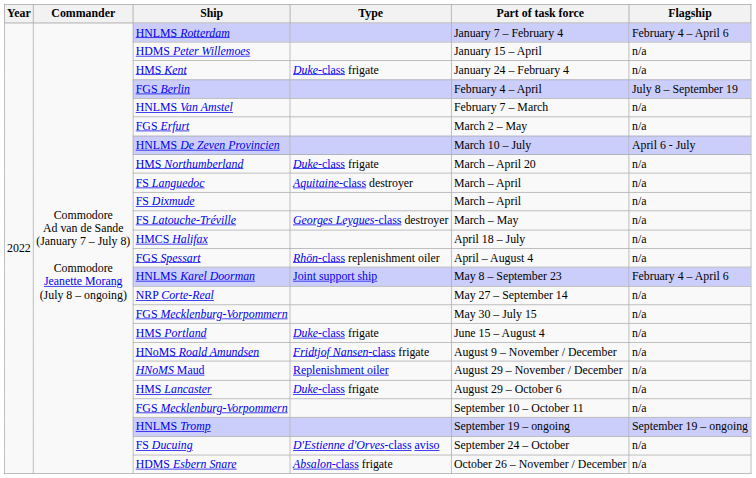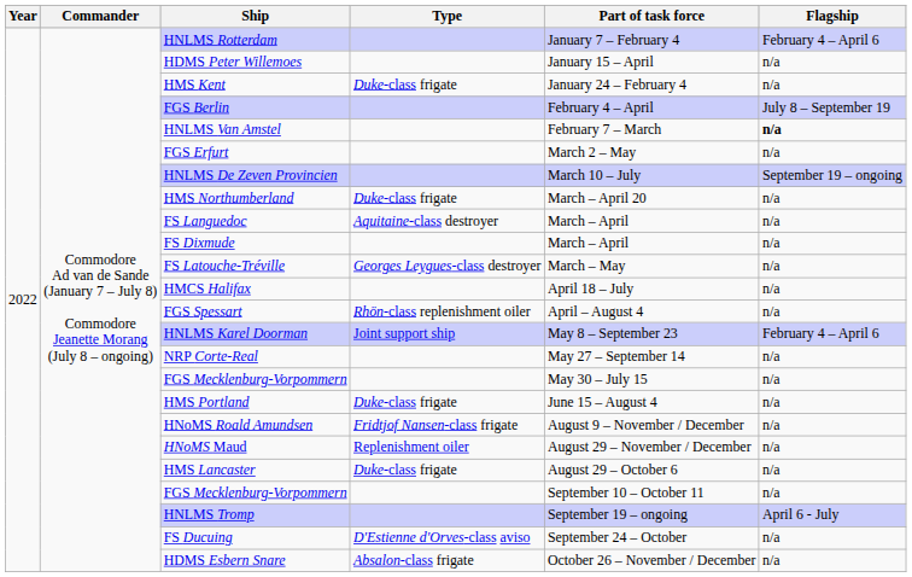HNLMS Van Amstel | Flagship: normal -> bold
HNLMS De Zeven Provincien | Flagship: April 6 - July -> September 19 – ongoing
HNLMS Tromp | Flagship: September 19 – ongoing -> April 6 - July
